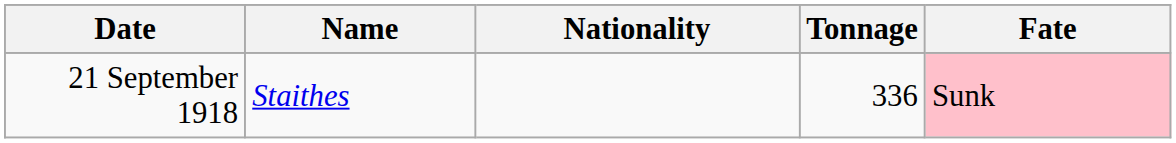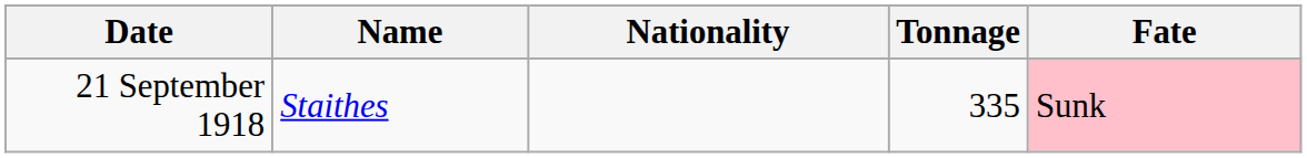21 September 1918 | Tonnage: 336 -> 335
